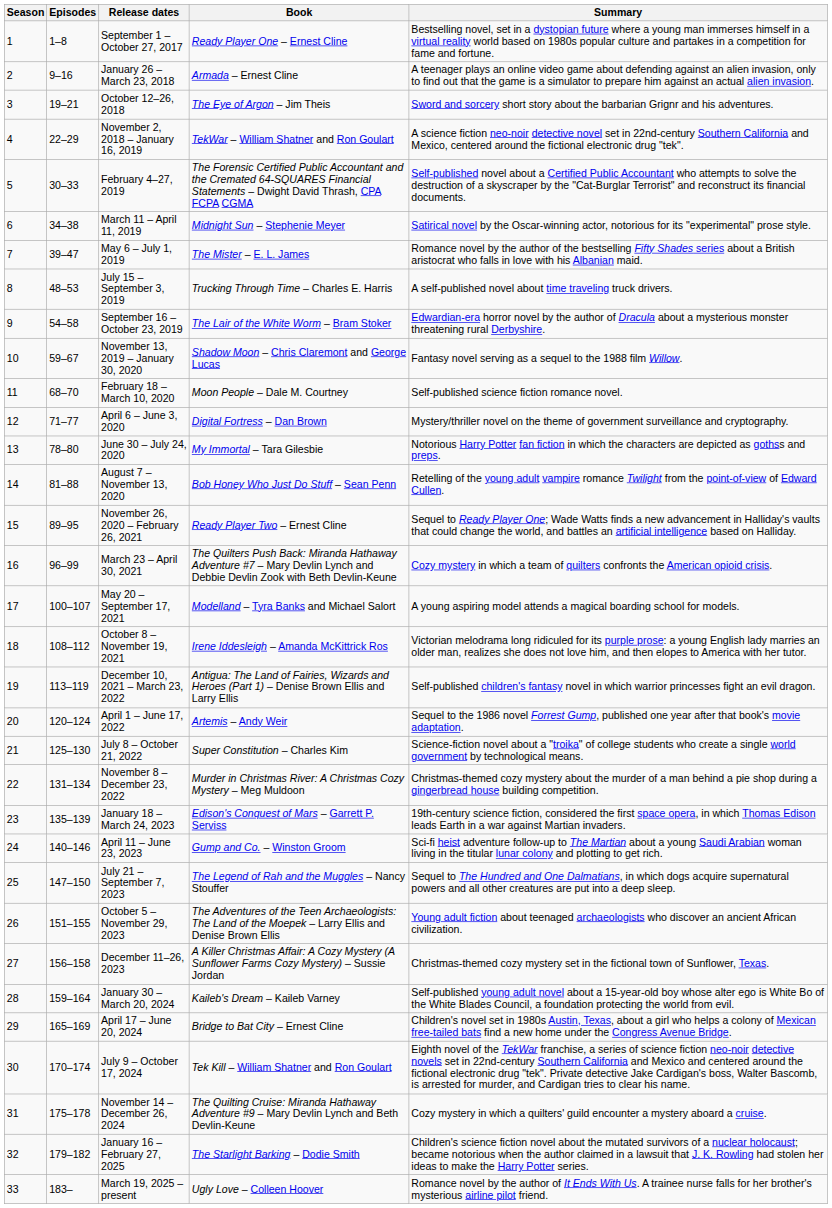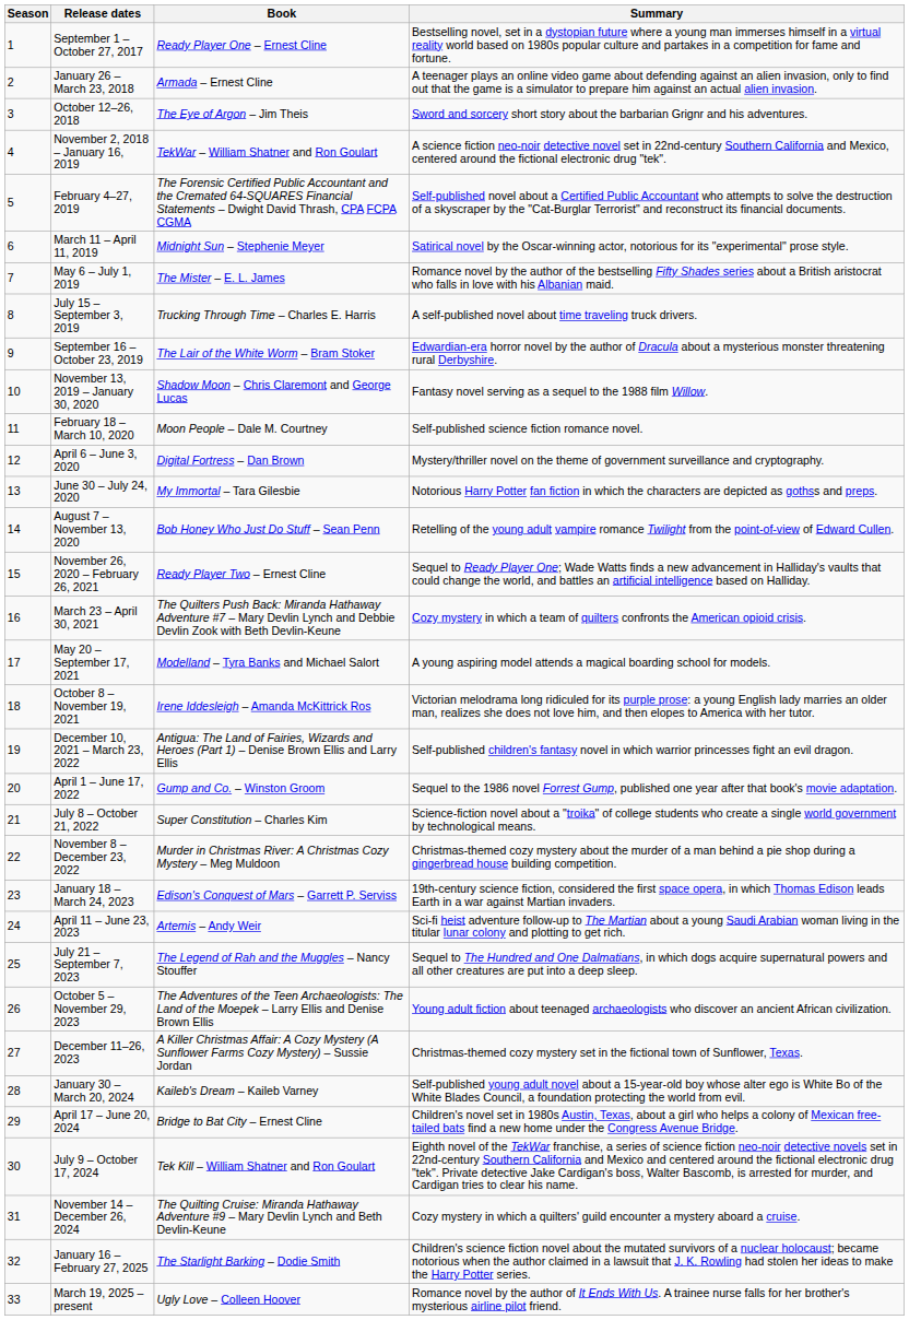- column: Episodes | 1–8 | 9–16 | 19–21 | 22–29 | 30–33 | 34–38 | 39–47 | 48–53 | 54–58 | 59–67 | 68–70 | 71–77 | 78–80 | 81–88 | 89–95 | 96–99 | 100–107 | 108–112 | 113–119 | 120–124 | 125–130 | 131–134 | 135–139 | 140–146 | 147–150 | 151–155 | 156–158 | 159–164 | 165–169 | 170–174 | 175–178 | 179–182 | 183–
April 1 – June 17, 2022 | Book: Artemis – Andy Weir -> Gump and Co. – Winston Groom
April 11 – June 23, 2023 | Book: Gump and Co. – Winston Groom -> Artemis – Andy Weir
